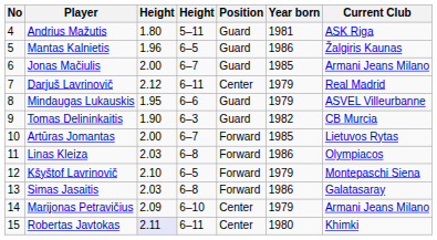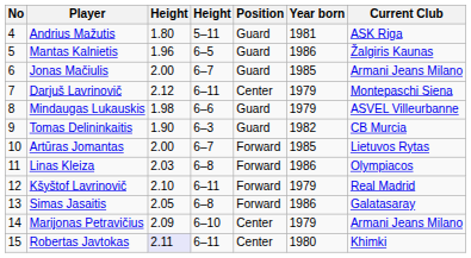Darjuš Lavrinovič | Current Club: Real Madrid -> Montepaschi Siena
Mindaugas Lukauskis | column 3: 1.95 -> 1.98
Kšyštof Lavrinovič | column 4: 6–5 -> 6–11
Kšyštof Lavrinovič | Current Club: Montepaschi Siena -> Real Madrid
Simas Jasaitis | column 3: 2.03 -> 2.05
